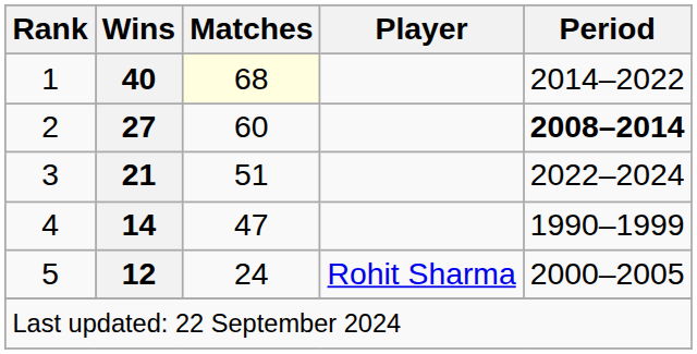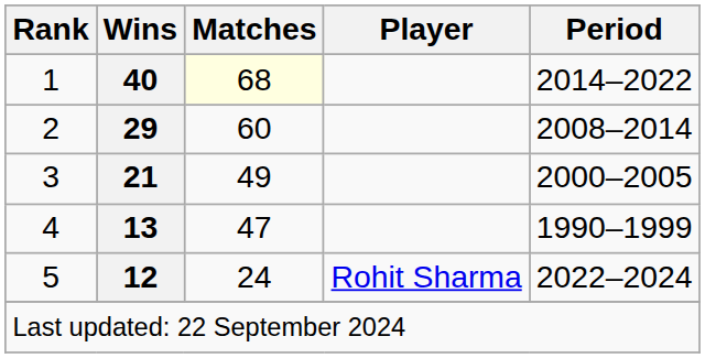2 | Wins: 27 -> 29
2 | Period: bold -> normal
3 | Matches: 51 -> 49
3 | Period: 2022–2024 -> 2000–2005
4 | Wins: 14 -> 13
5 | Period: 2000–2005 -> 2022–2024
